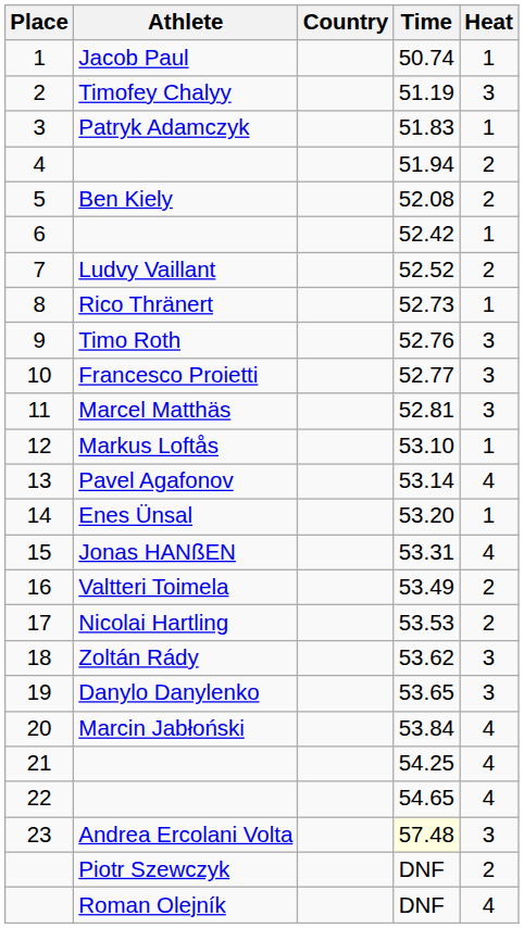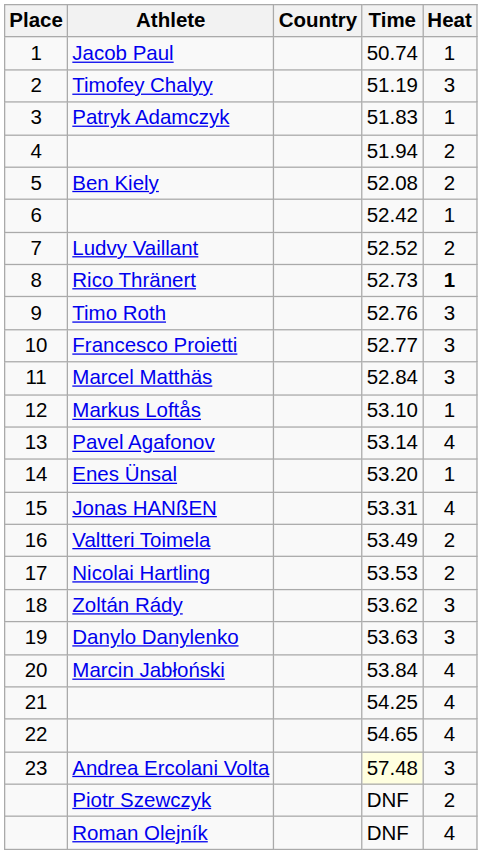8 | Heat: normal -> bold
11 | Time: 52.81 -> 52.84
19 | Time: 53.65 -> 53.63
